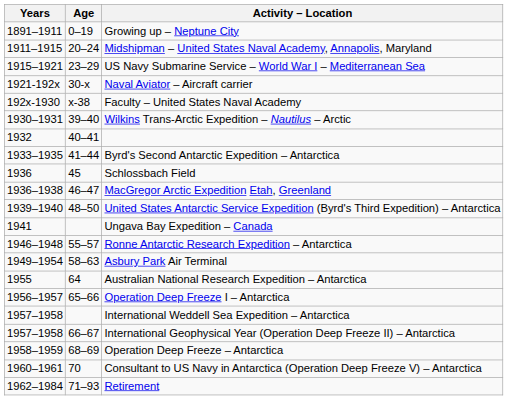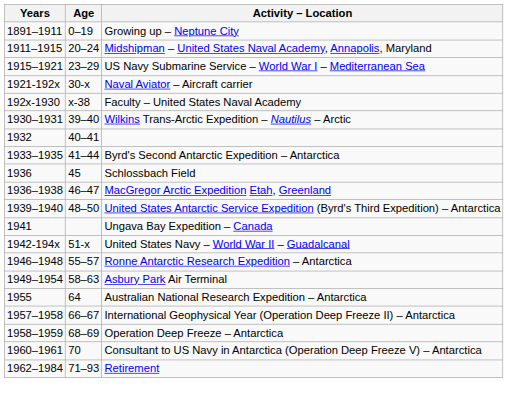+ row: 1942-194x | 51-x | United States Navy – World War II – Guadalcanal
- row: 1956–1957 | 65–66 | Operation Deep Freeze I – Antarctica
- row: 1957–1958 | International Weddell Sea Expedition – Antarctica
